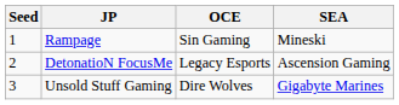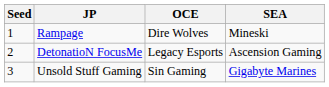Rampage | OCE: Sin Gaming -> Dire Wolves
Unsold Stuff Gaming | OCE: Dire Wolves -> Sin Gaming
